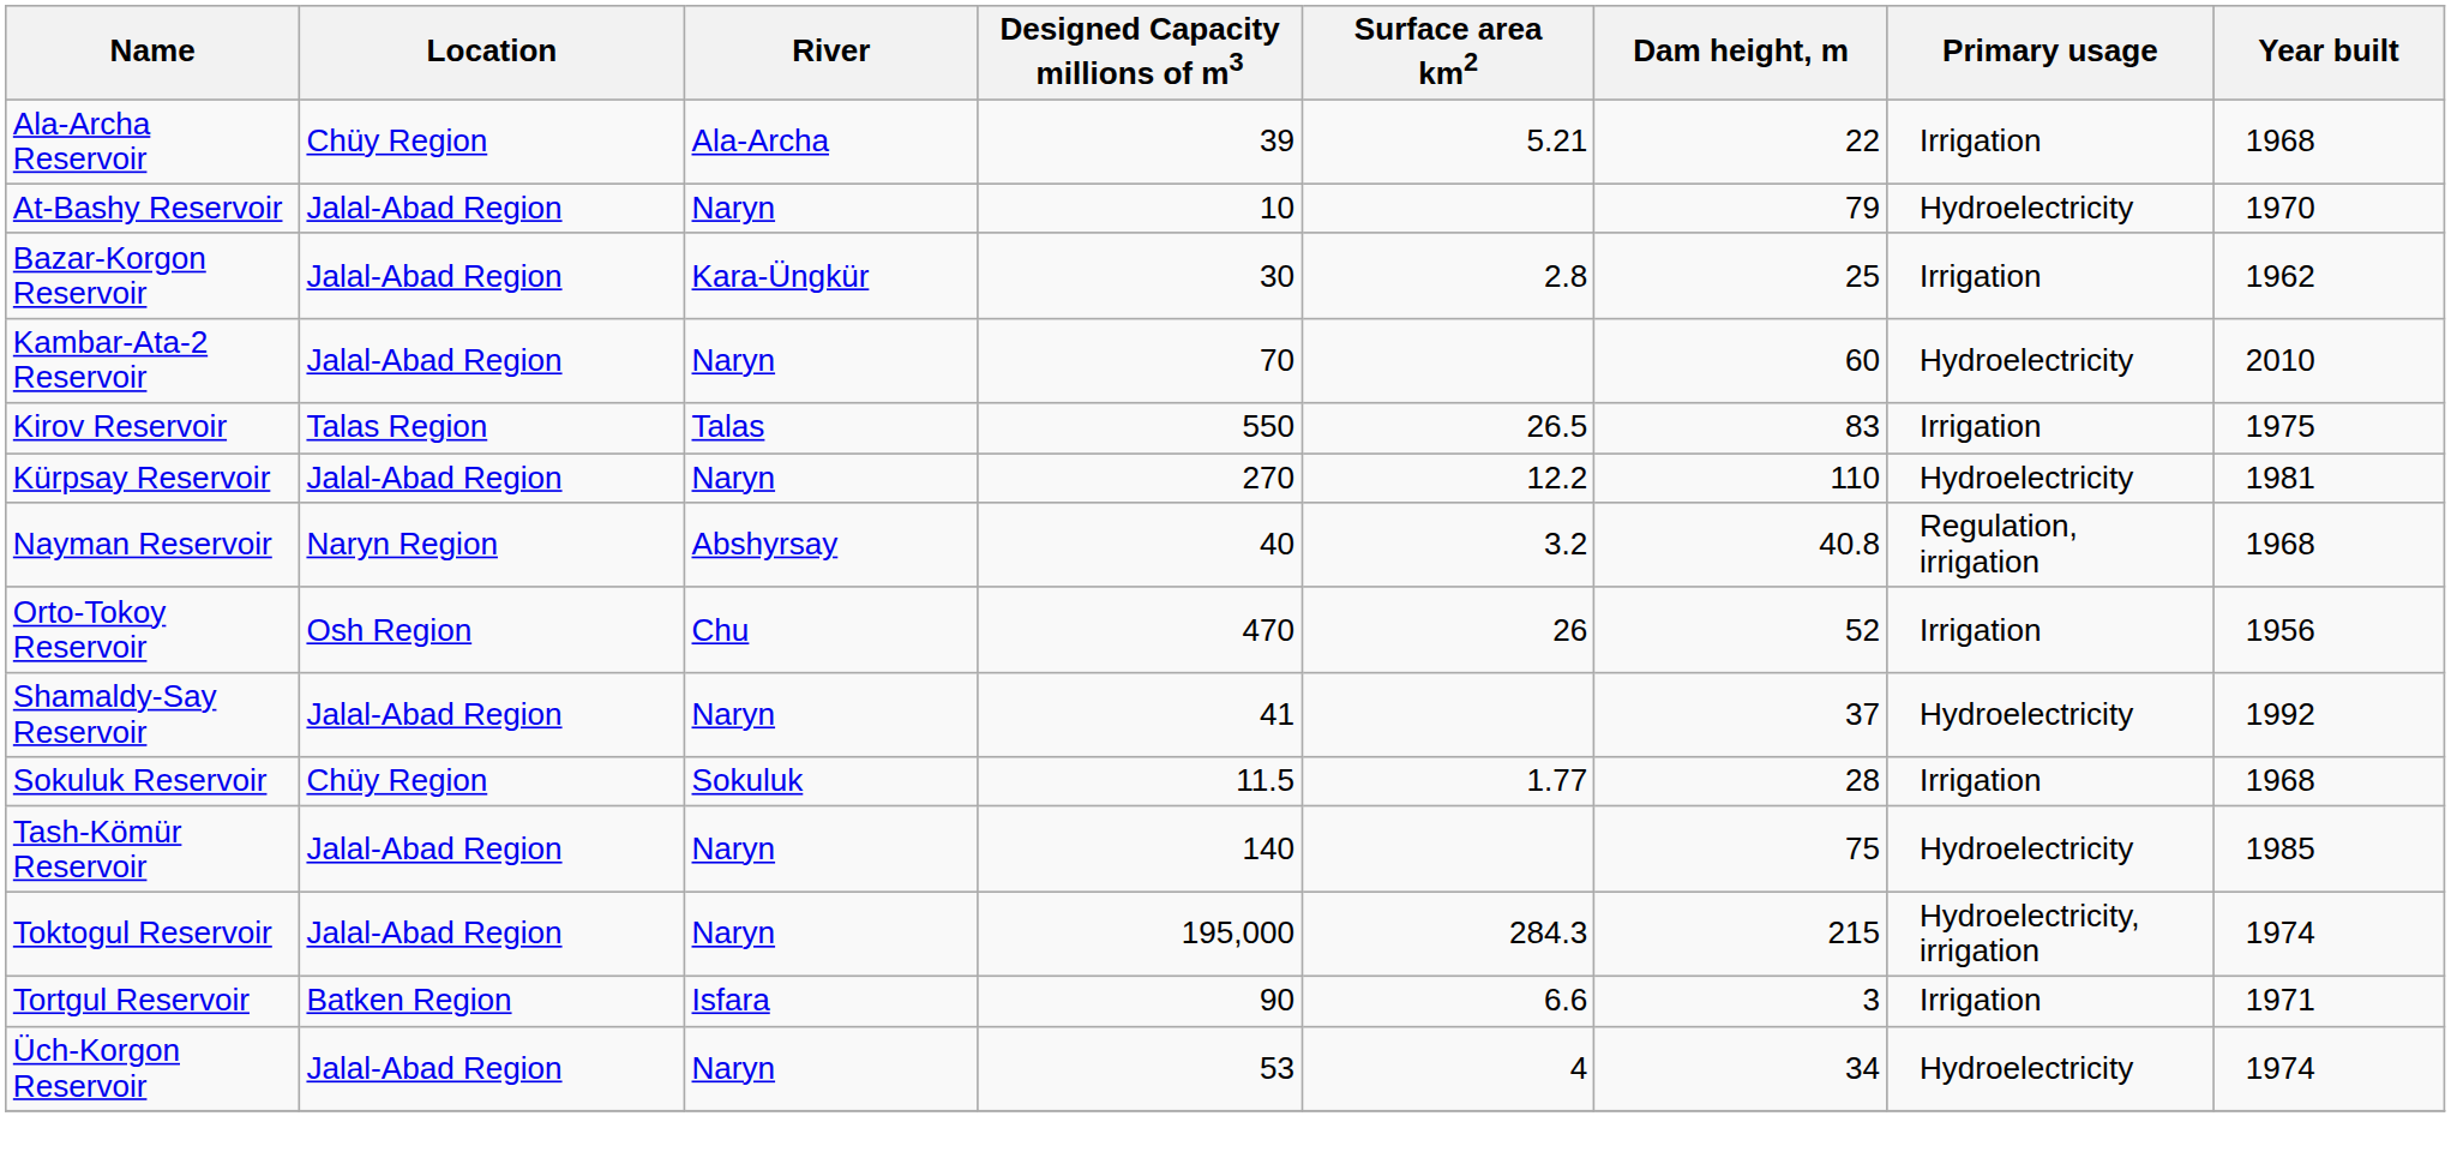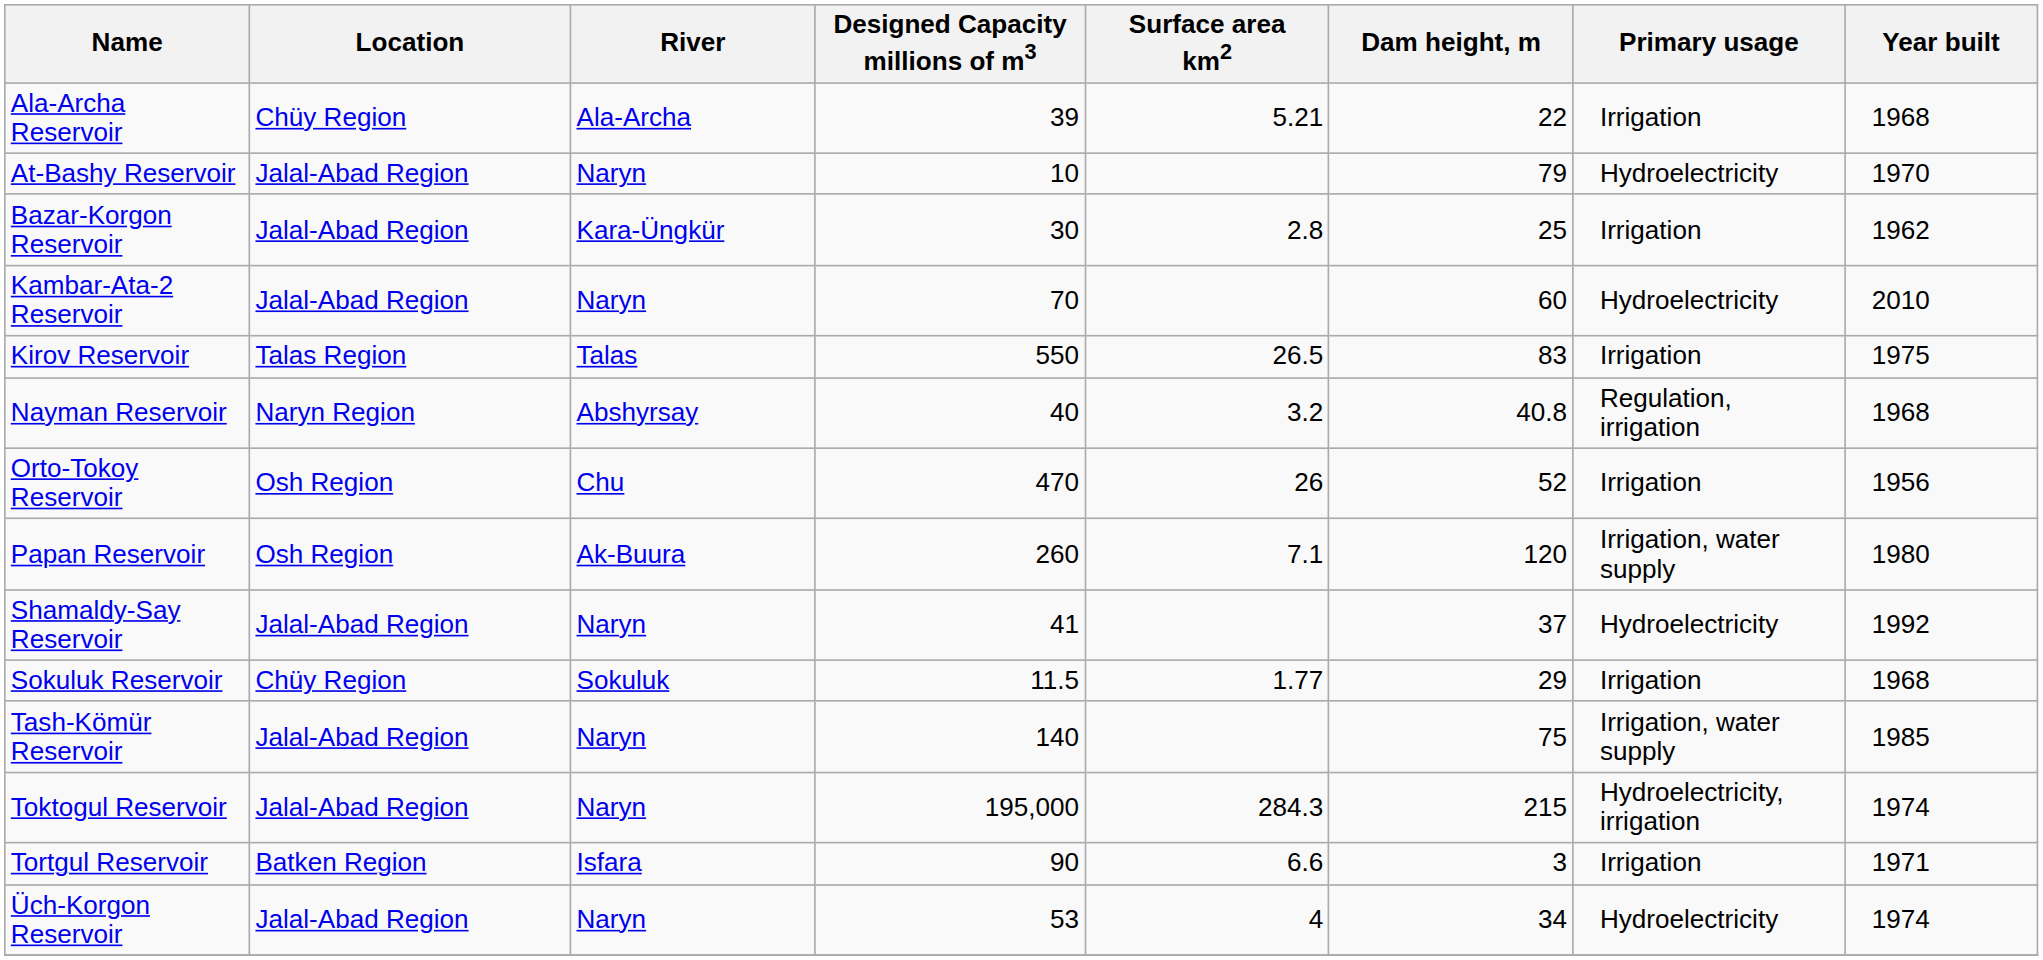- row: Kürpsay Reservoir | Jalal-Abad Region | Naryn | 270 | 12.2 | 110 | Hydroelectricity | 1981
+ row: Papan Reservoir | Osh Region | Ak-Buura | 260 | 7.1 | 120 | Irrigation, water supply | 1980
Sokuluk Reservoir | Dam height, m: 28 -> 29
Tash-Kömür Reservoir | Primary usage: Hydroelectricity -> Irrigation, water supply
